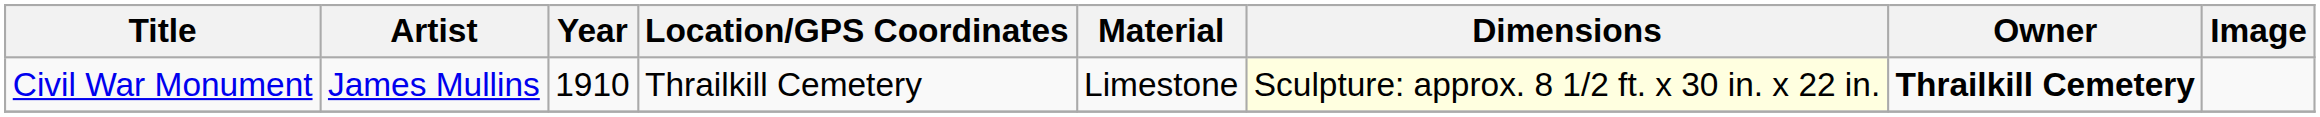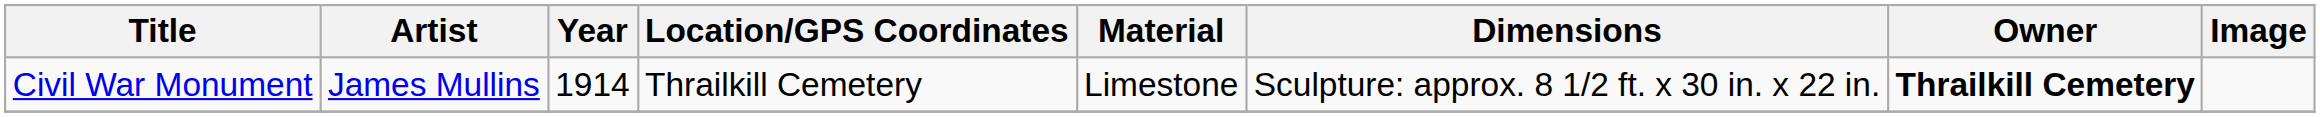Civil War Monument | Year: 1910 -> 1914
Civil War Monument | Dimensions: lightyellow background -> no background
